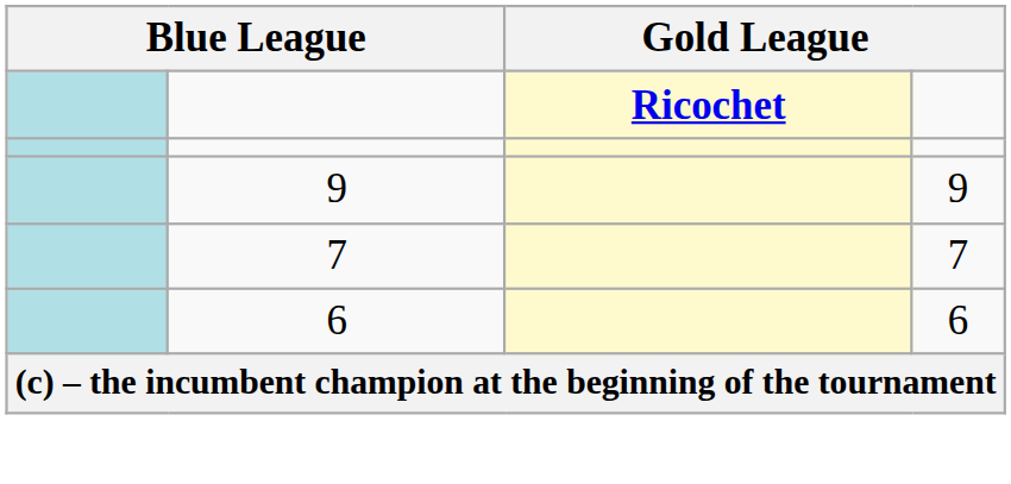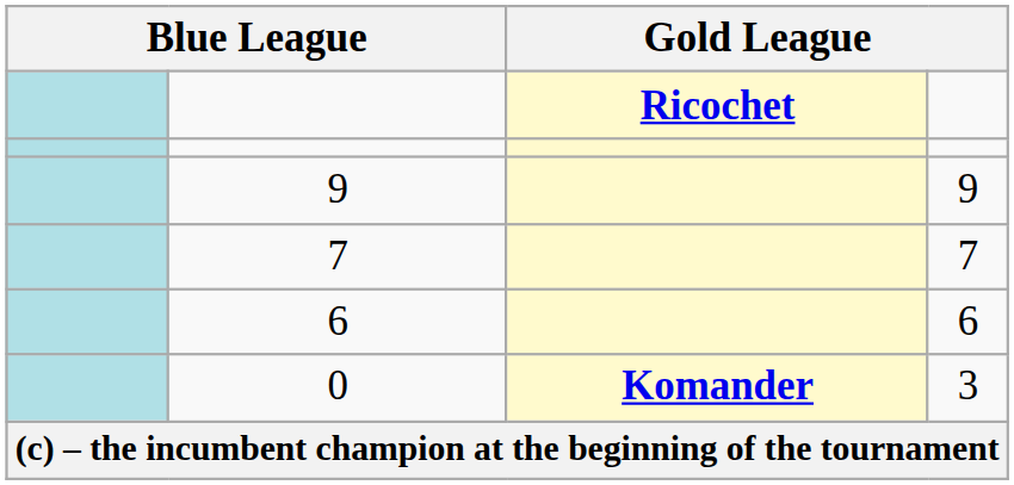+ row: 0 | Komander | 3
